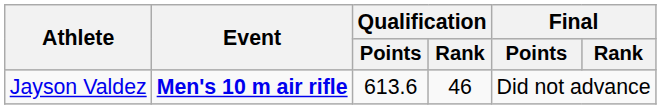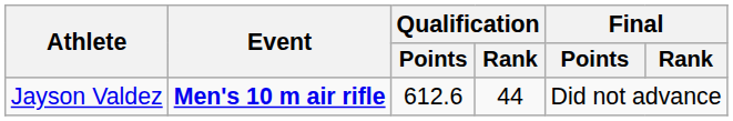Jayson Valdez | Qualification / Points: 613.6 -> 612.6
Jayson Valdez | Qualification / Rank: 46 -> 44
